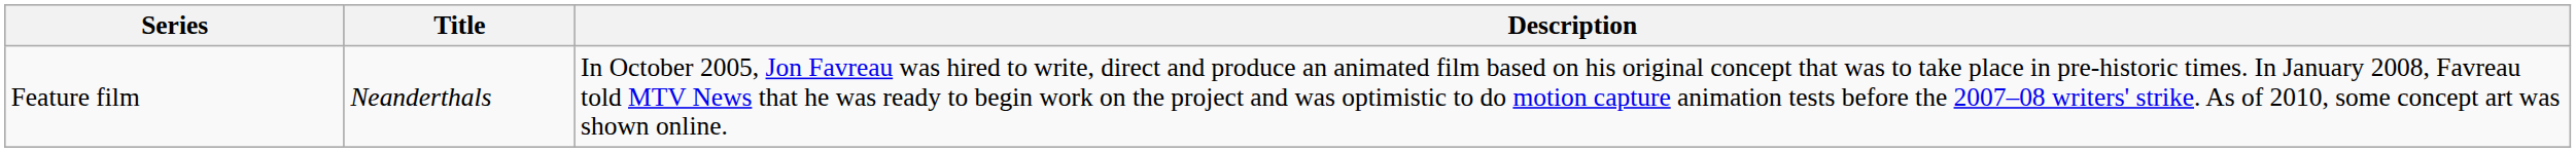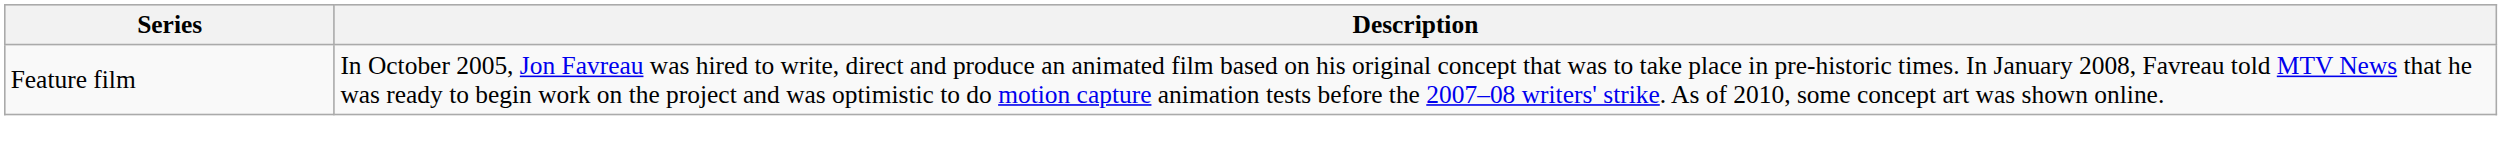- column: Title | Neanderthals
